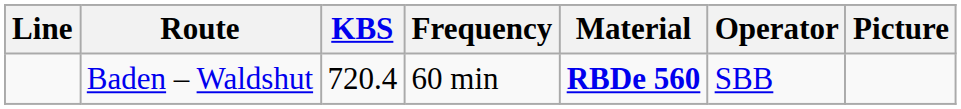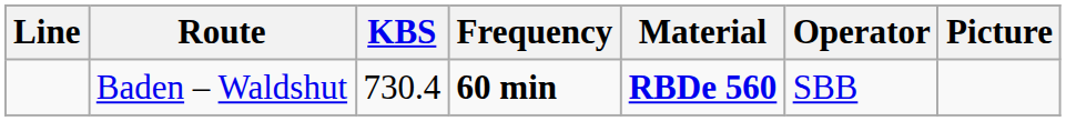Baden – Waldshut | KBS: 720.4 -> 730.4
Baden – Waldshut | Frequency: normal -> bold
